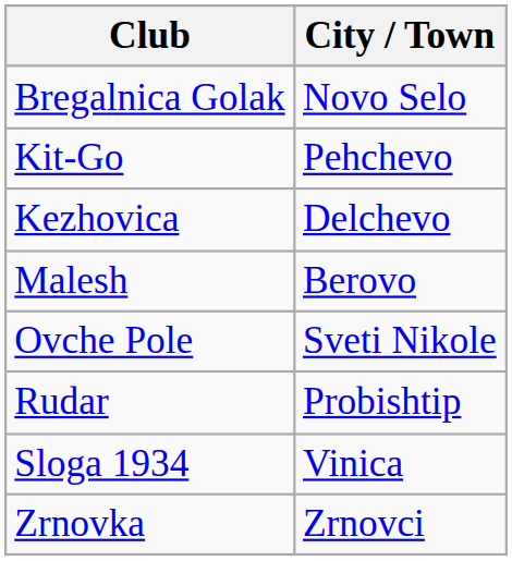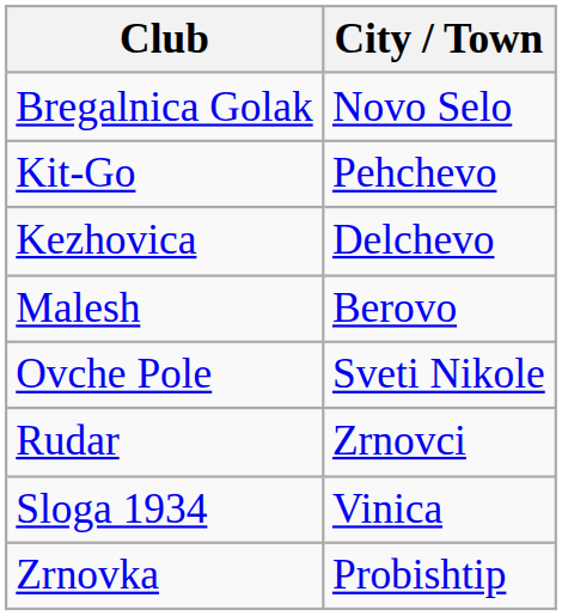Rudar | City / Town: Probishtip -> Zrnovci
Zrnovka | City / Town: Zrnovci -> Probishtip
